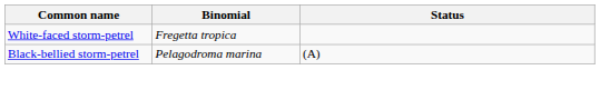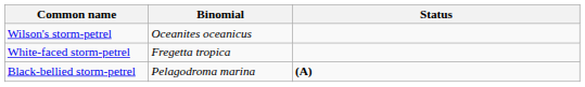+ row: Wilson's storm-petrel | Oceanites oceanicus
Black-bellied storm-petrel | Status: normal -> bold
